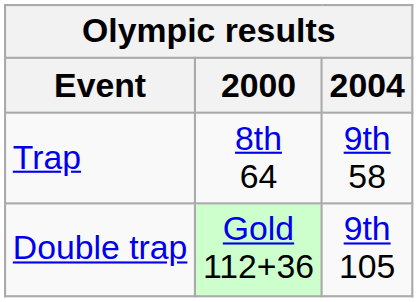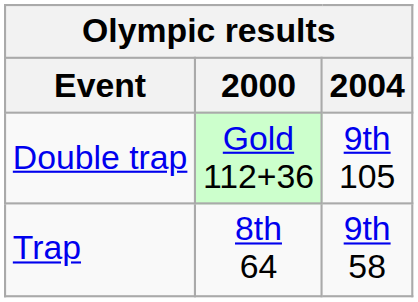rows swapped: Trap <-> Double trap
